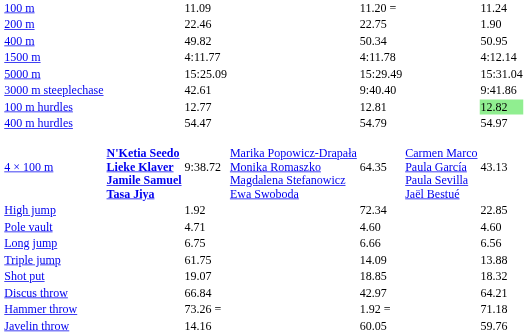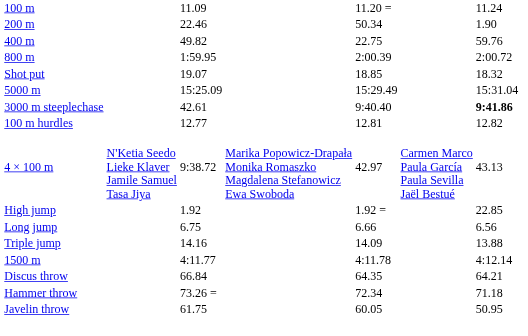200 m | column 5: 22.75 -> 50.34
400 m | column 5: 50.34 -> 22.75
400 m | column 7: 50.95 -> 59.76
+ row: 800 m | 1:59.95 | 2:00.39 | 2:00.72
rows swapped: 1500 m <-> Shot put
3000 m steeplechase | column 7: normal -> bold
100 m hurdles | column 7: lightgreen background -> no background
- row: 400 m hurdles | 54.47 | 54.79 | 54.97
4 × 100 m | column 2: bold -> normal
4 × 100 m | column 5: 64.35 -> 42.97
High jump | column 5: 72.34 -> 1.92 =
- row: Pole vault | 4.71 | 4.60 | 4.60
Triple jump | column 3: 61.75 -> 14.16
Discus throw | column 5: 42.97 -> 64.35
Hammer throw | column 5: 1.92 = -> 72.34
Javelin throw | column 3: 14.16 -> 61.75
Javelin throw | column 7: 59.76 -> 50.95
